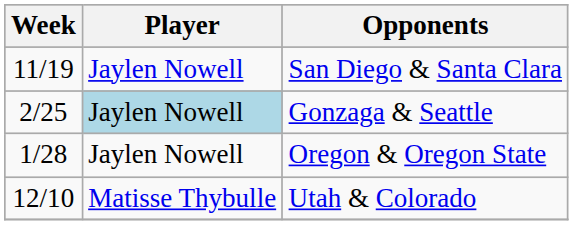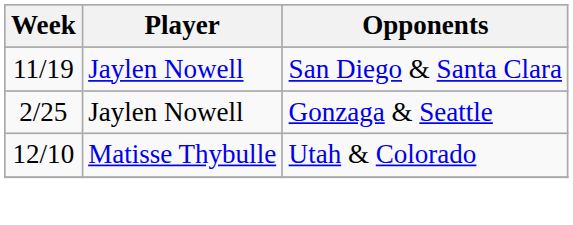Gonzaga & Seattle | Player: lightblue background -> no background
- row: 1/28 | Jaylen Nowell | Oregon & Oregon State
